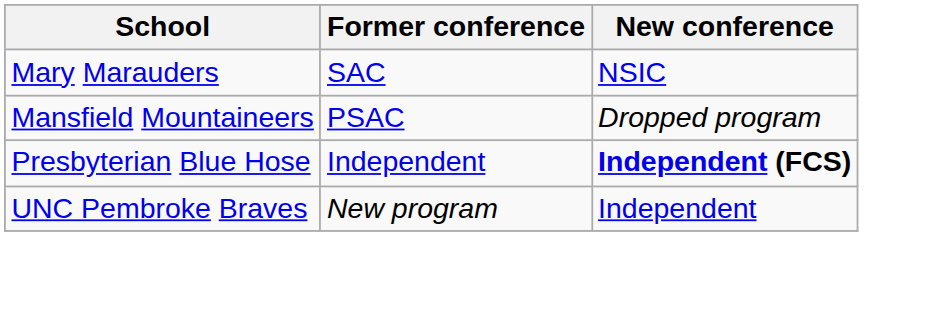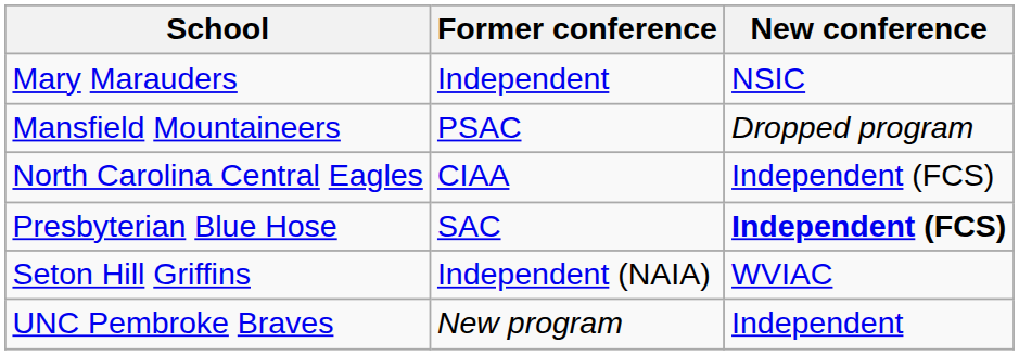Mary Marauders | Former conference: SAC -> Independent
+ row: North Carolina Central Eagles | CIAA | Independent (FCS)
Presbyterian Blue Hose | Former conference: Independent -> SAC
+ row: Seton Hill Griffins | Independent (NAIA) | WVIAC
